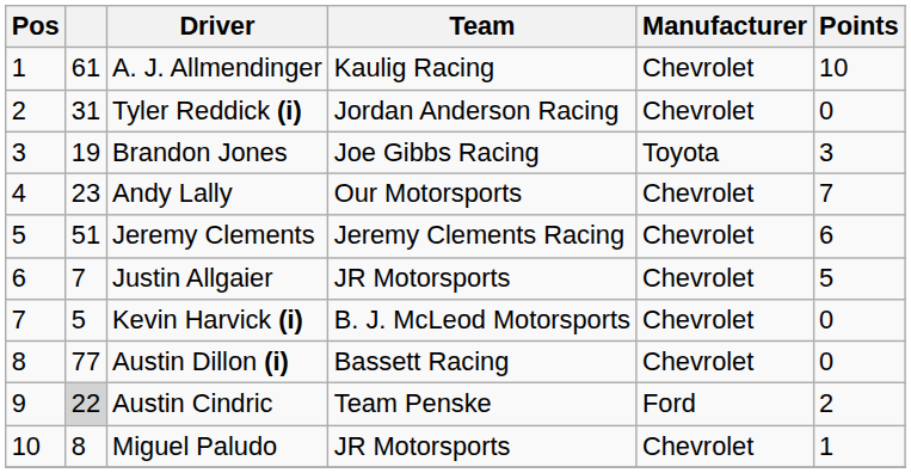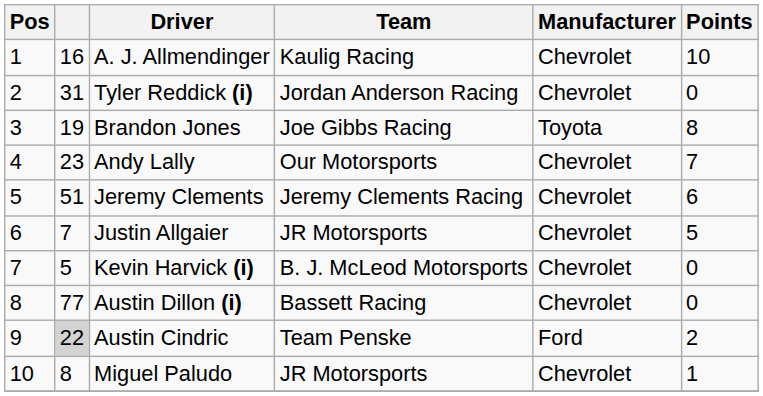A. J. Allmendinger | column 2: 61 -> 16
Brandon Jones | Points: 3 -> 8
